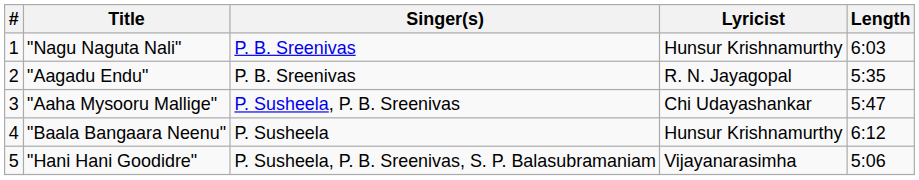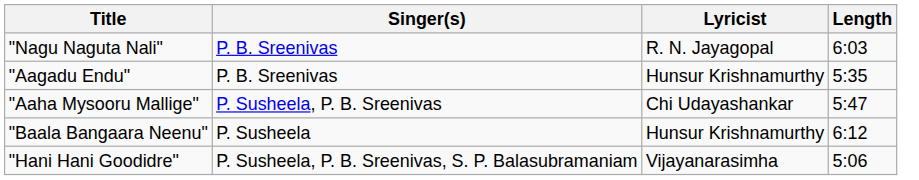- column: # | 1 | 2 | 3 | 4 | 5
"Nagu Naguta Nali" | Lyricist: Hunsur Krishnamurthy -> R. N. Jayagopal
"Aagadu Endu" | Lyricist: R. N. Jayagopal -> Hunsur Krishnamurthy
